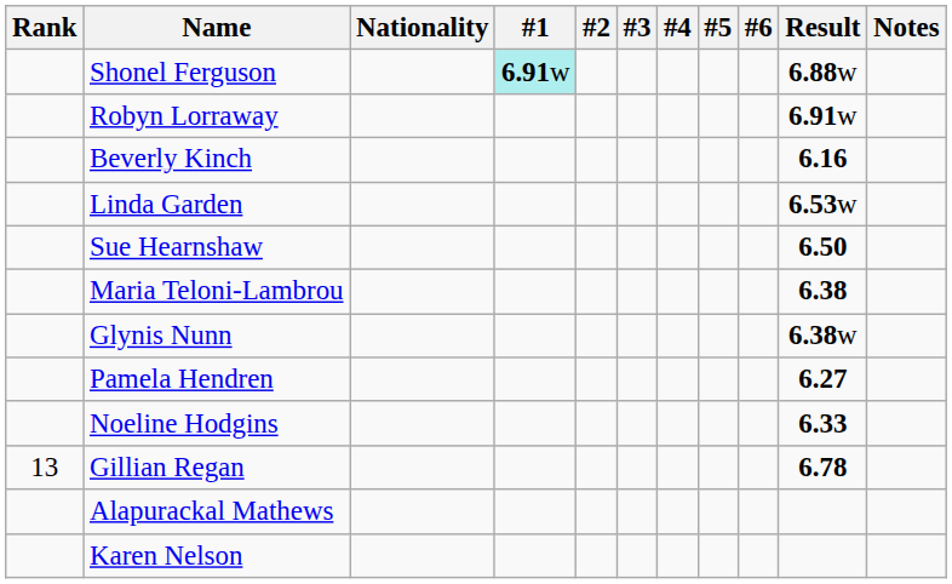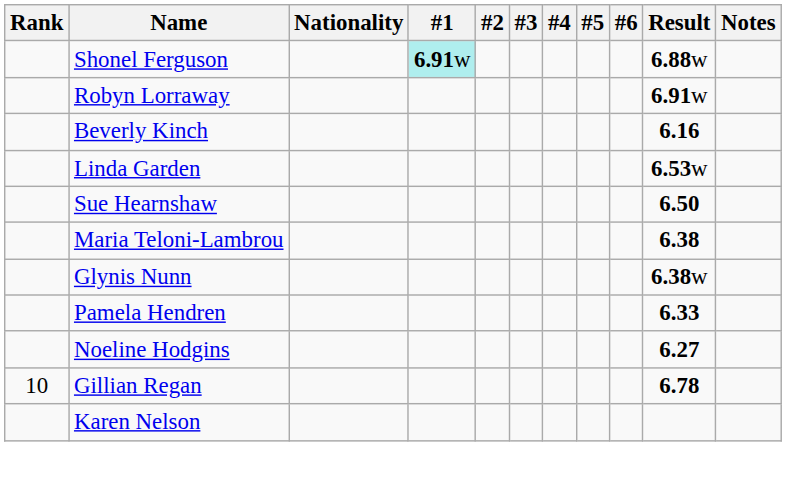Pamela Hendren | Result: 6.27 -> 6.33
Noeline Hodgins | Result: 6.33 -> 6.27
Gillian Regan | Rank: 13 -> 10
- row: Alapurackal Mathews
